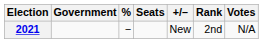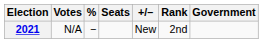columns swapped: Votes <-> Government
